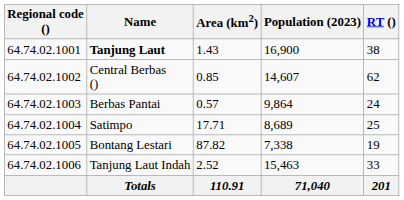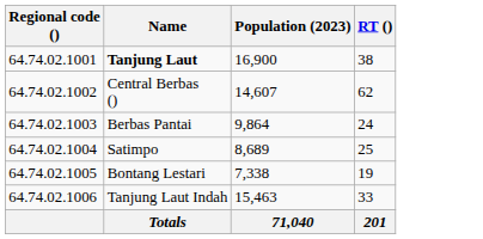- column: Area (km2) | 1.43 | 0.85 | 0.57 | 17.71 | 87.82 | 2.52 | 110.91
